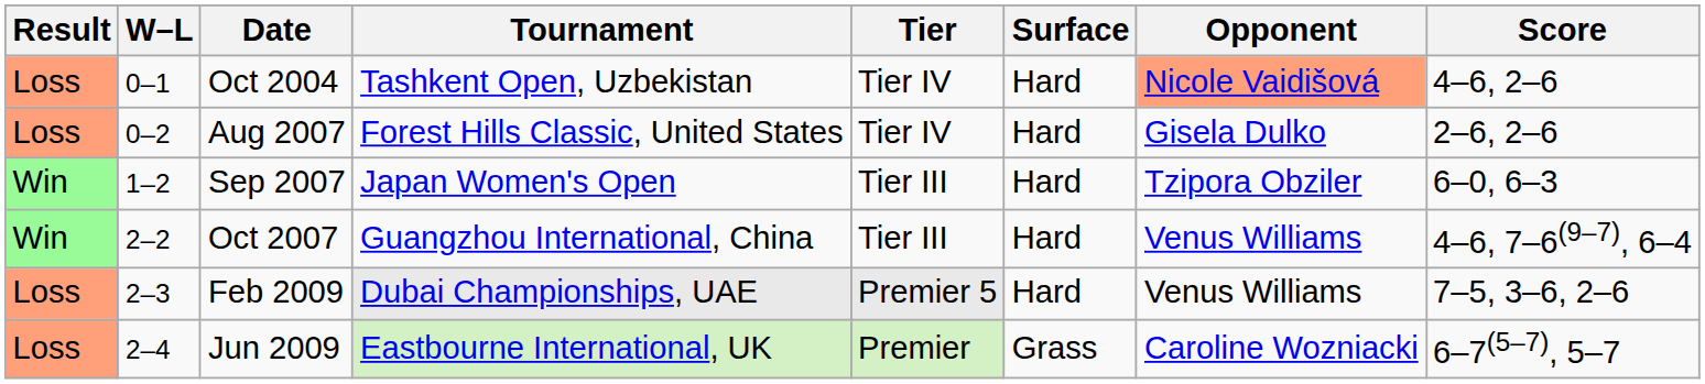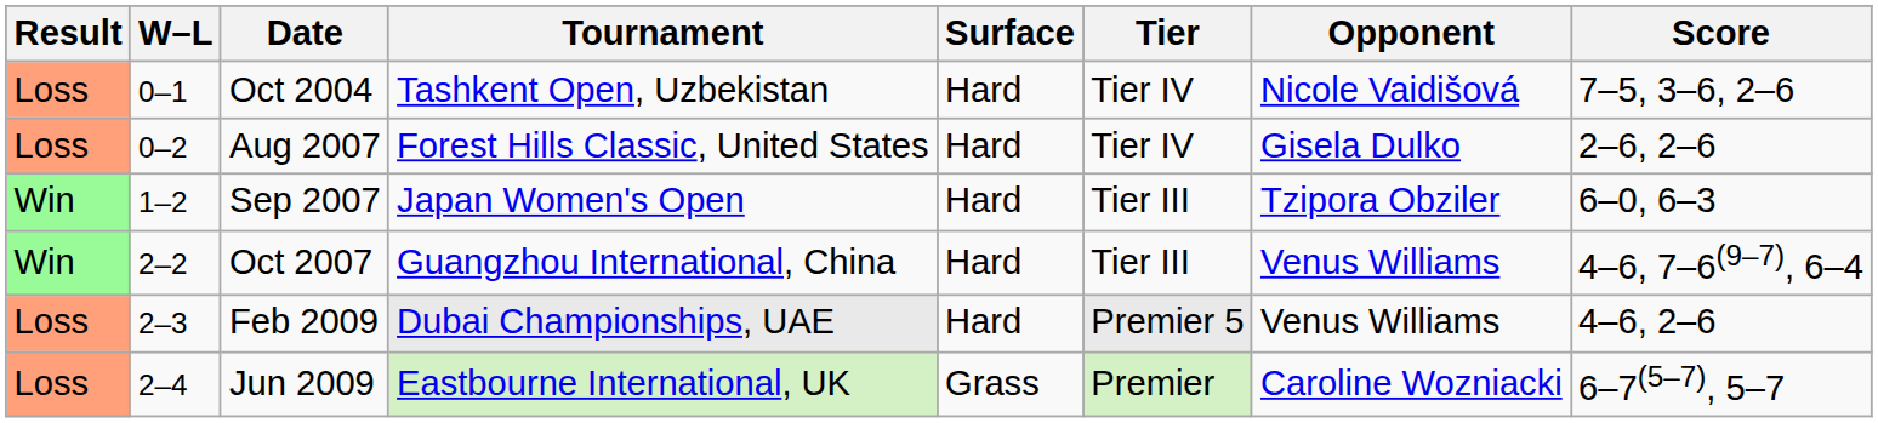columns swapped: Tier <-> Surface
Oct 2004 | Opponent: lightsalmon background -> no background
Oct 2004 | Score: 4–6, 2–6 -> 7–5, 3–6, 2–6
Feb 2009 | Score: 7–5, 3–6, 2–6 -> 4–6, 2–6
